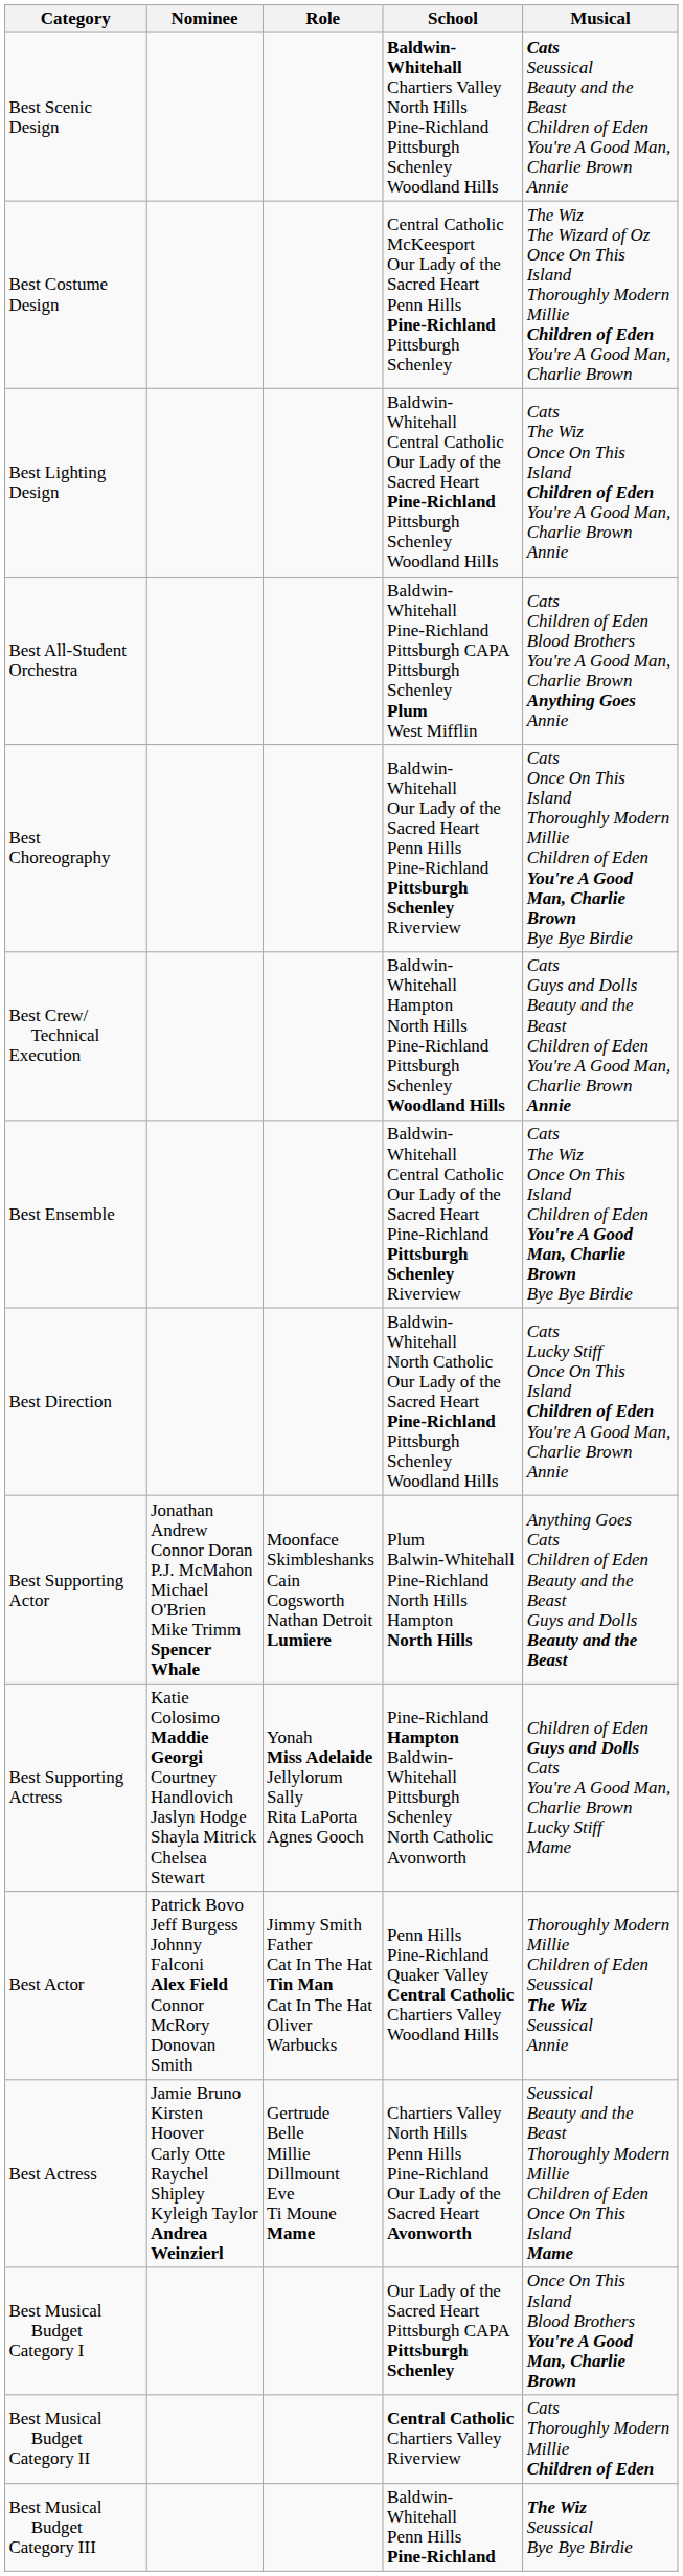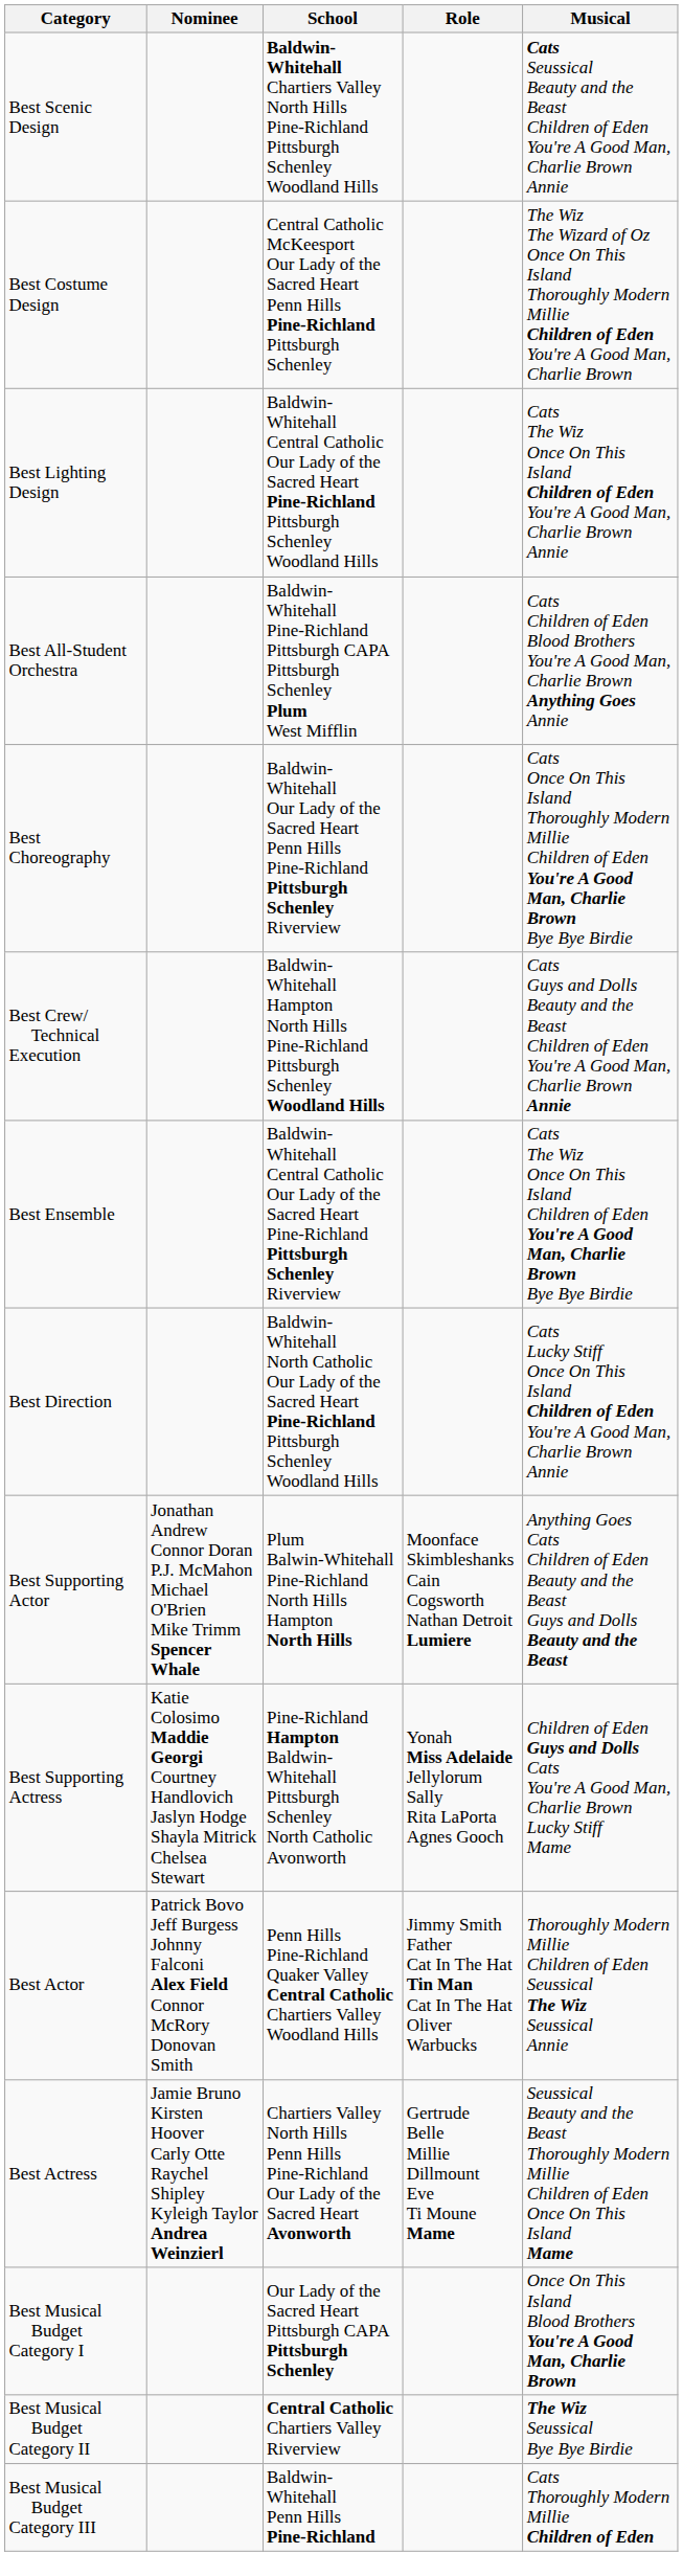columns swapped: Role <-> School
Best Musical Budget Category II | Musical: Cats Thoroughly Modern Millie Children of Eden -> The Wiz Seussical Bye Bye Birdie
Best Musical Budget Category III | Musical: The Wiz Seussical Bye Bye Birdie -> Cats Thoroughly Modern Millie Children of Eden
